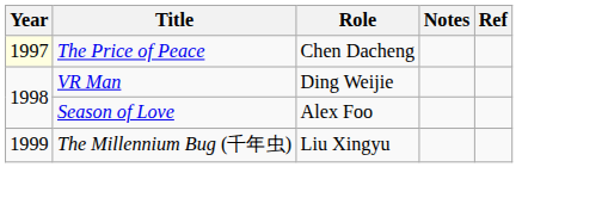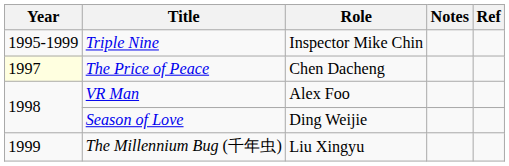+ row: 1995-1999 | Triple Nine | Inspector Mike Chin
VR Man | Role: Ding Weijie -> Alex Foo
Season of Love | Role: Alex Foo -> Ding Weijie
